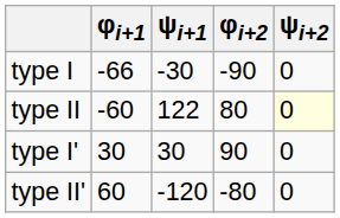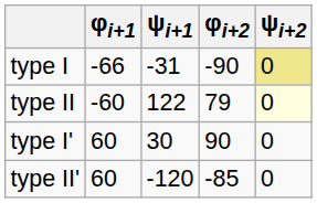type I | ψi+1: -30 -> -31
type I | ψi+2: no background -> khaki background
type II | φi+2: 80 -> 79
type I' | φi+1: 30 -> 60
type II' | φi+2: -80 -> -85
